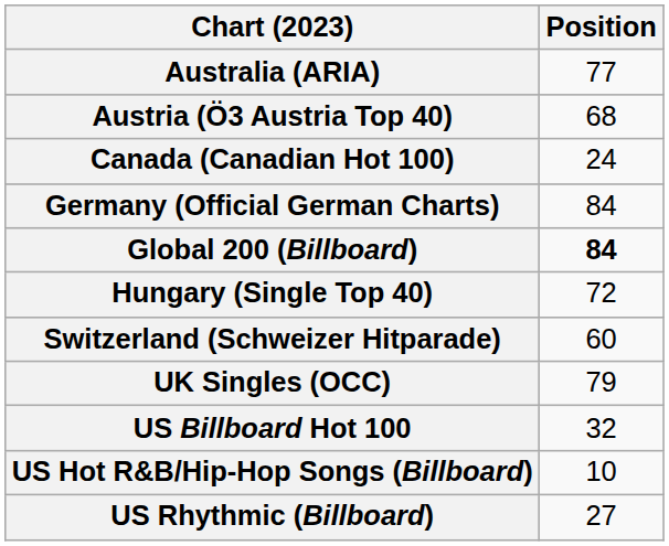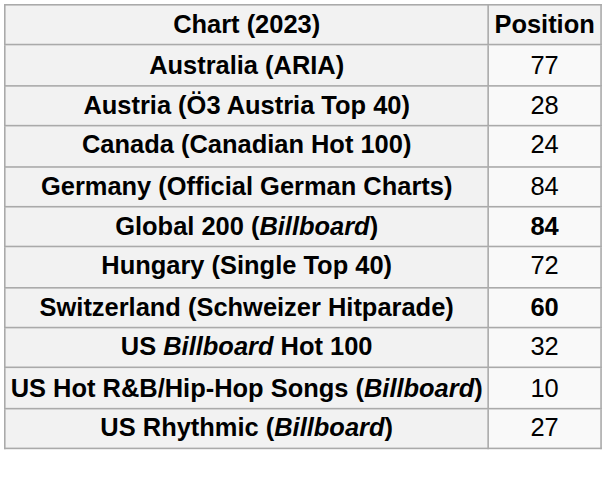Austria (Ö3 Austria Top 40) | Position: 68 -> 28
Switzerland (Schweizer Hitparade) | Position: normal -> bold
- row: UK Singles (OCC) | 79
